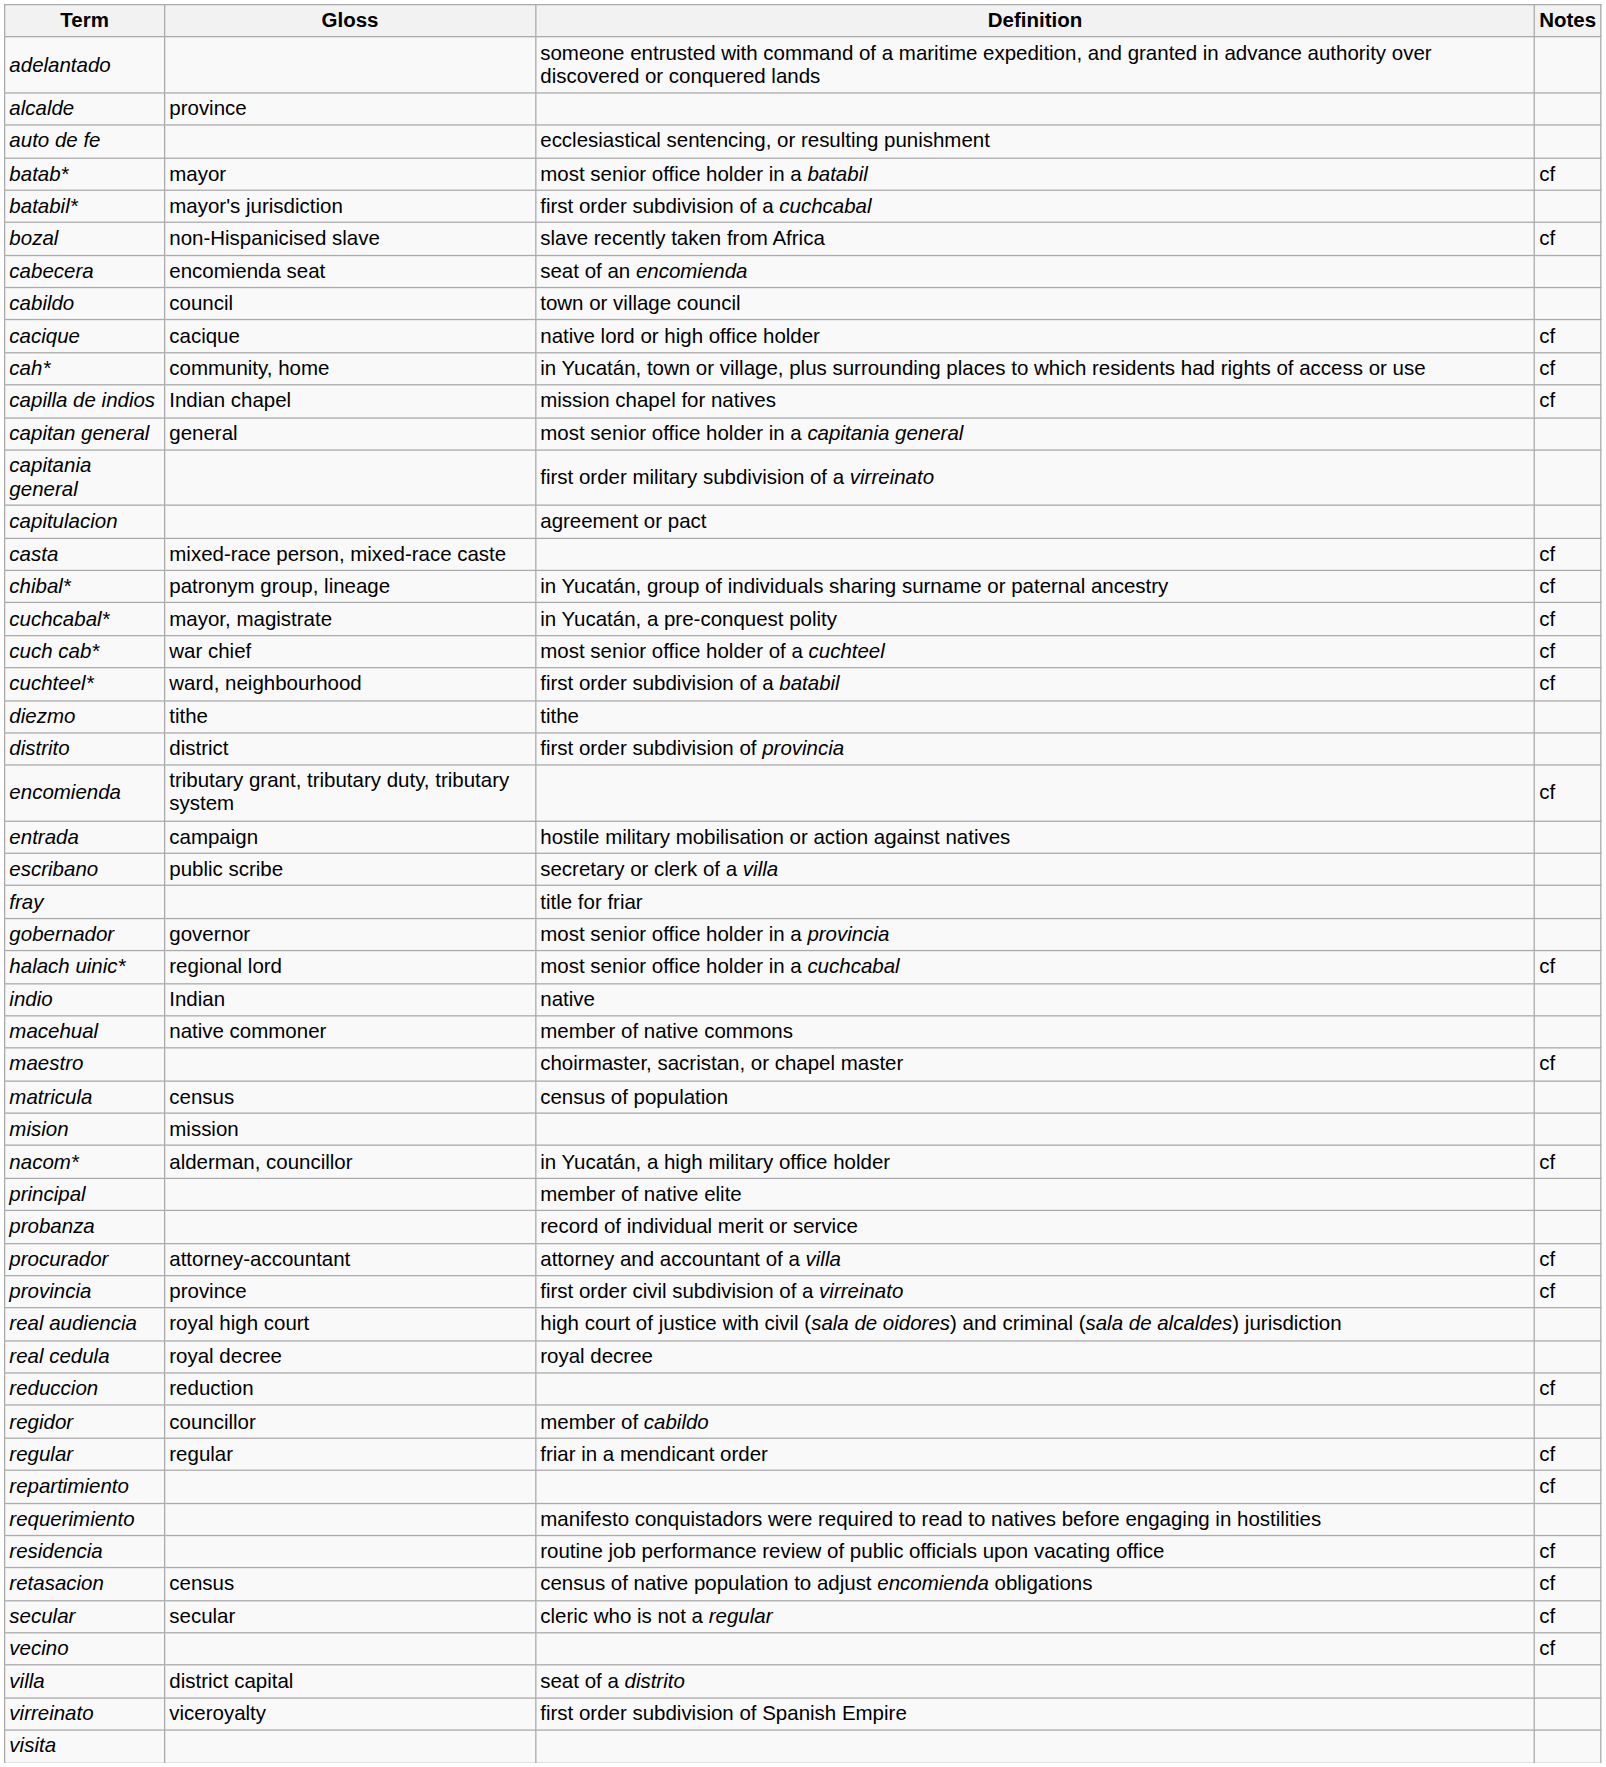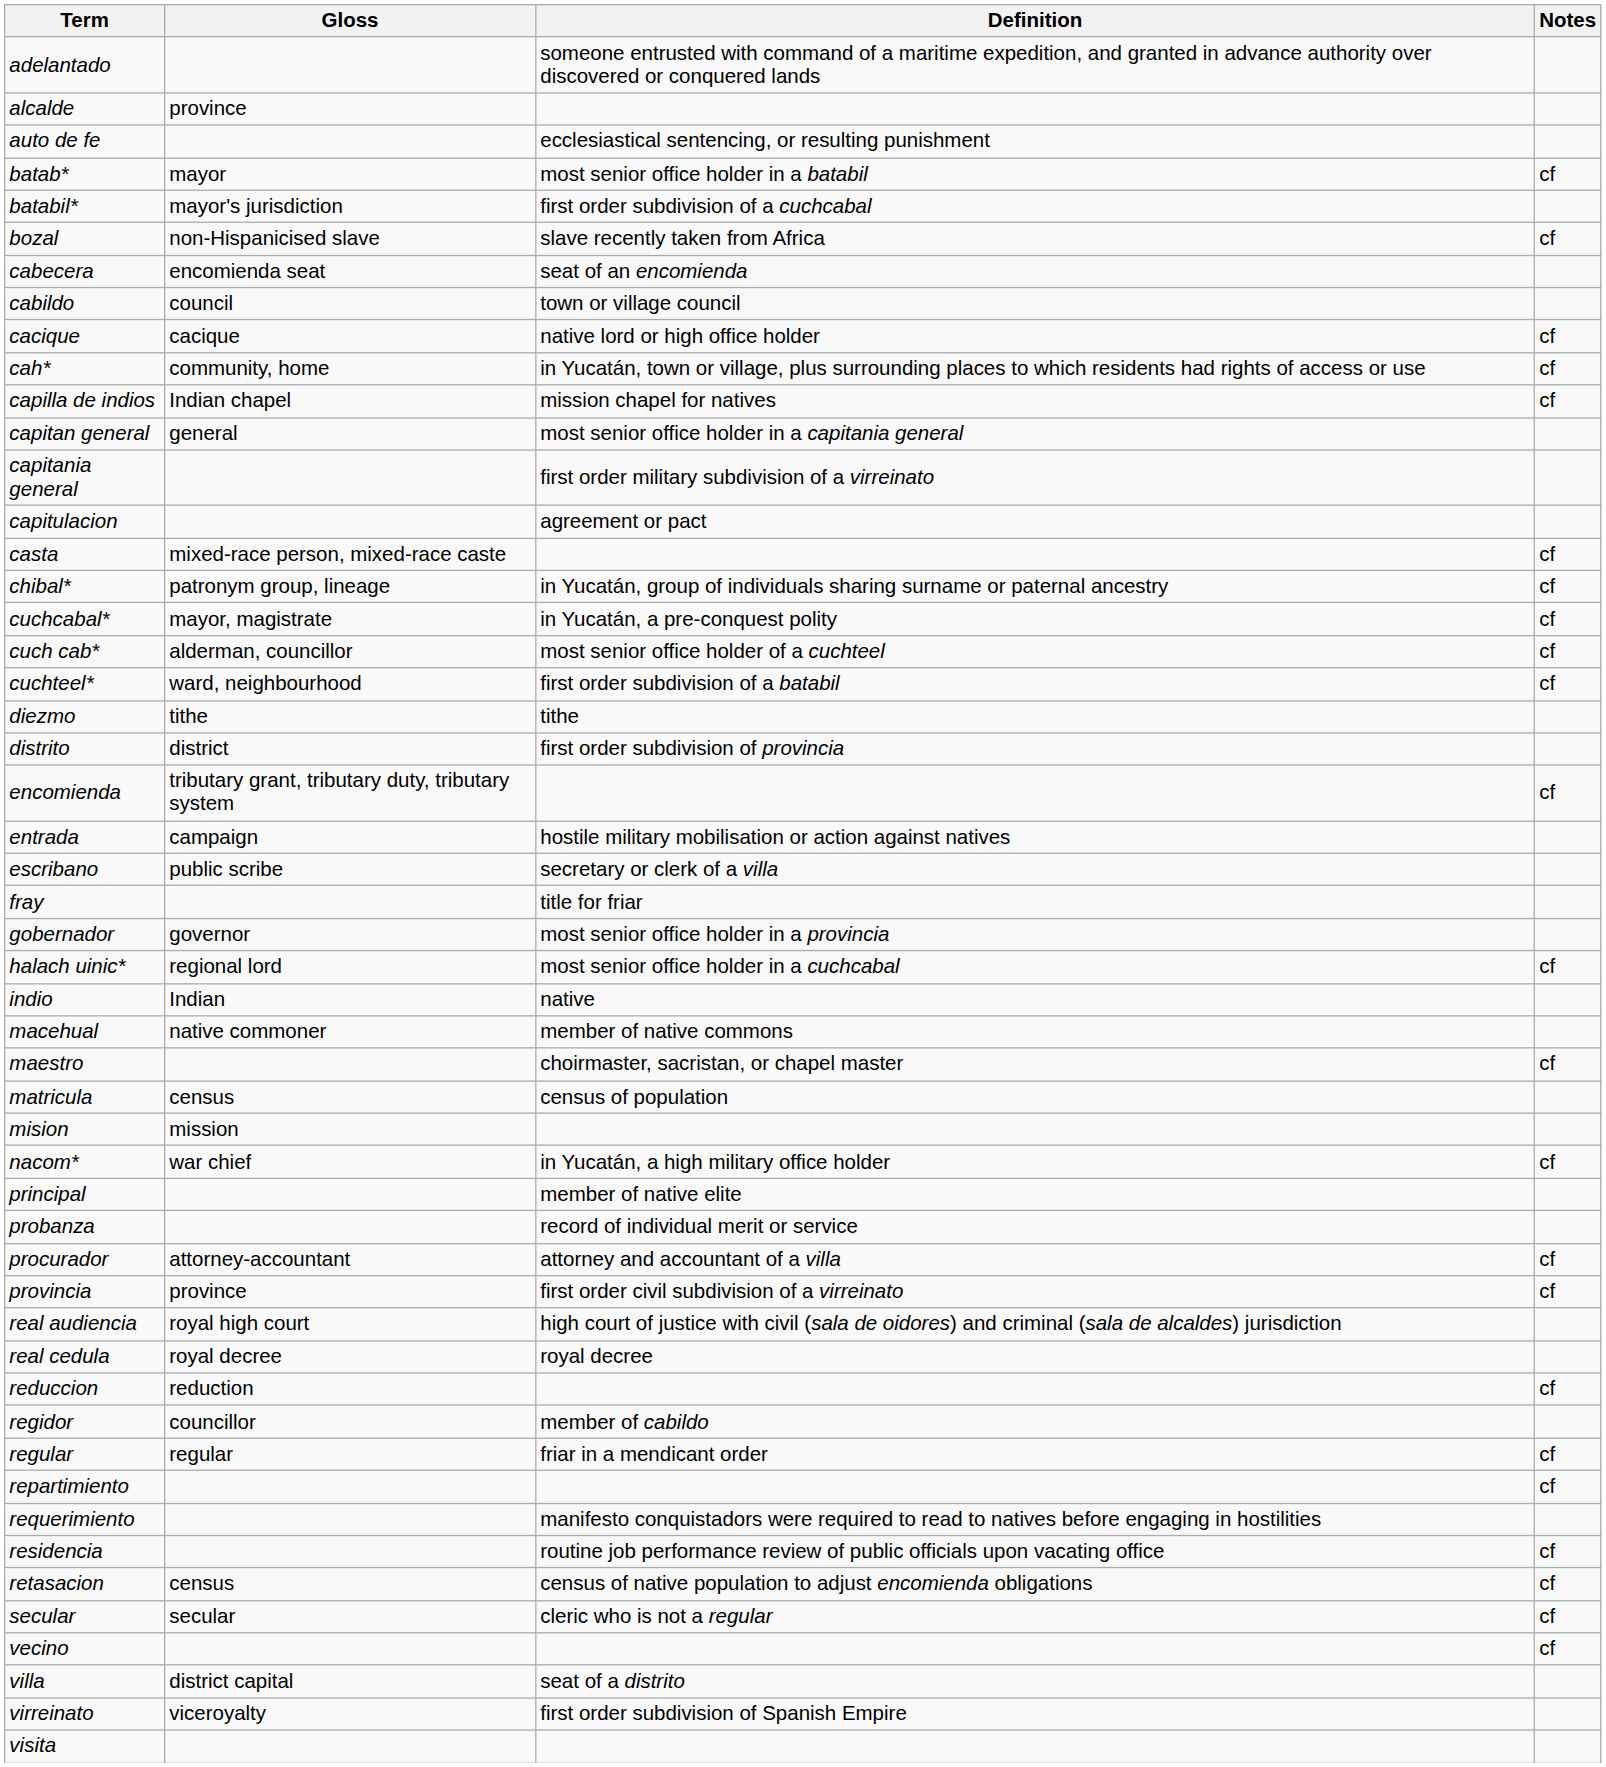cuch cab* | Gloss: war chief -> alderman, councillor
nacom* | Gloss: alderman, councillor -> war chief
